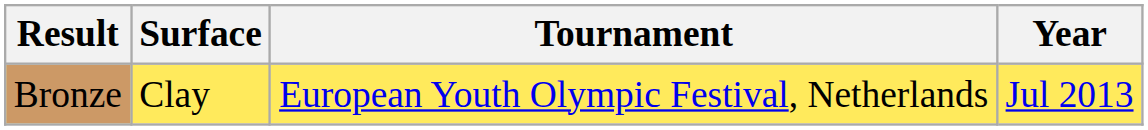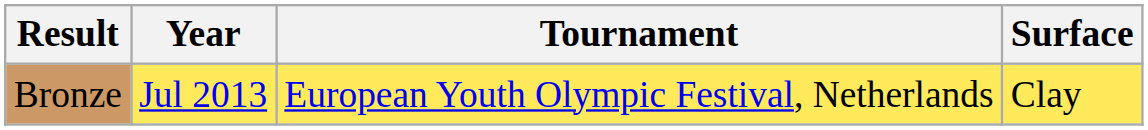columns swapped: Year <-> Surface
